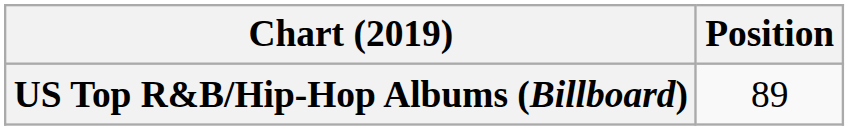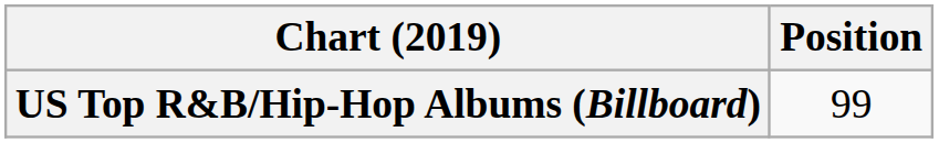US Top R&B/Hip-Hop Albums (Billboard) | Position: 89 -> 99
